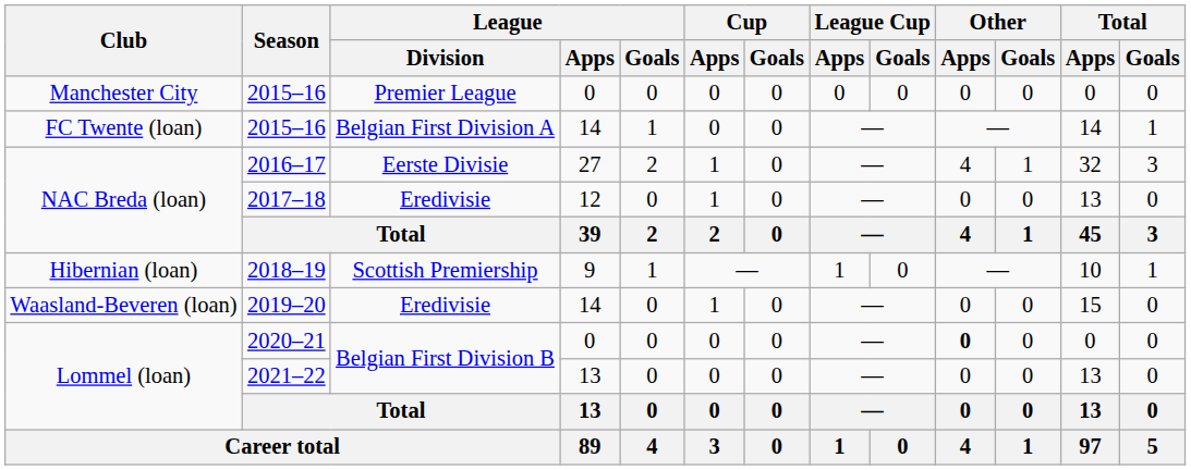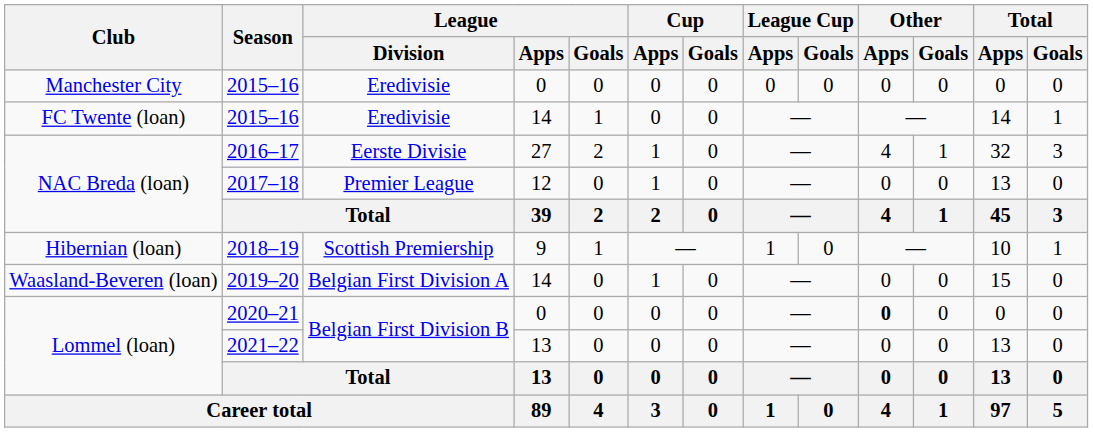Manchester City / 2015–16 | League / Division: Premier League -> Eredivisie
FC Twente (loan) / 2015–16 | League / Division: Belgian First Division A -> Eredivisie
2017–18 | League / Division: Eredivisie -> Premier League
2019–20 | League / Division: Eredivisie -> Belgian First Division A
